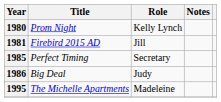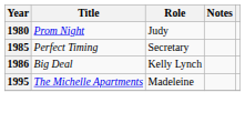1980 | Role: Kelly Lynch -> Judy
- row: 1981 | Firebird 2015 AD | Jill
1986 | Role: Judy -> Kelly Lynch
